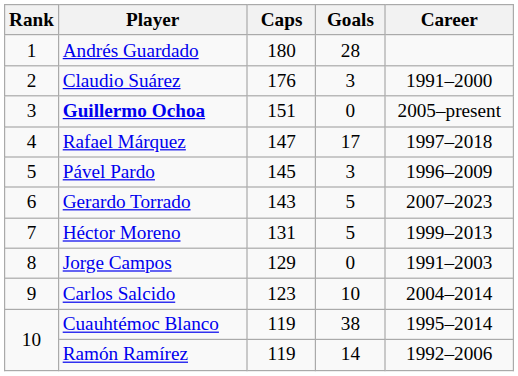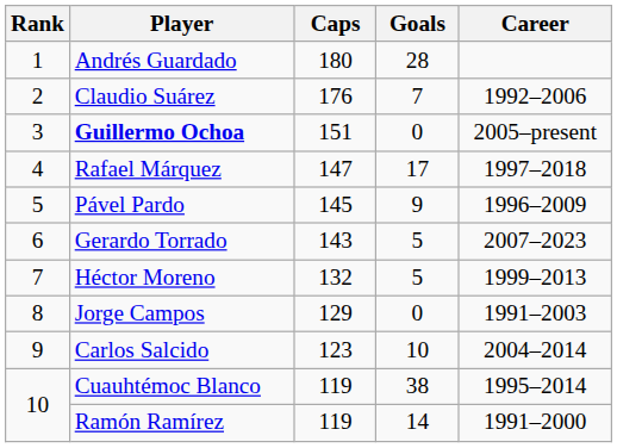Claudio Suárez | Goals: 3 -> 7
Claudio Suárez | Career: 1991–2000 -> 1992–2006
Pável Pardo | Goals: 3 -> 9
Héctor Moreno | Caps: 131 -> 132
Ramón Ramírez | Career: 1992–2006 -> 1991–2000
